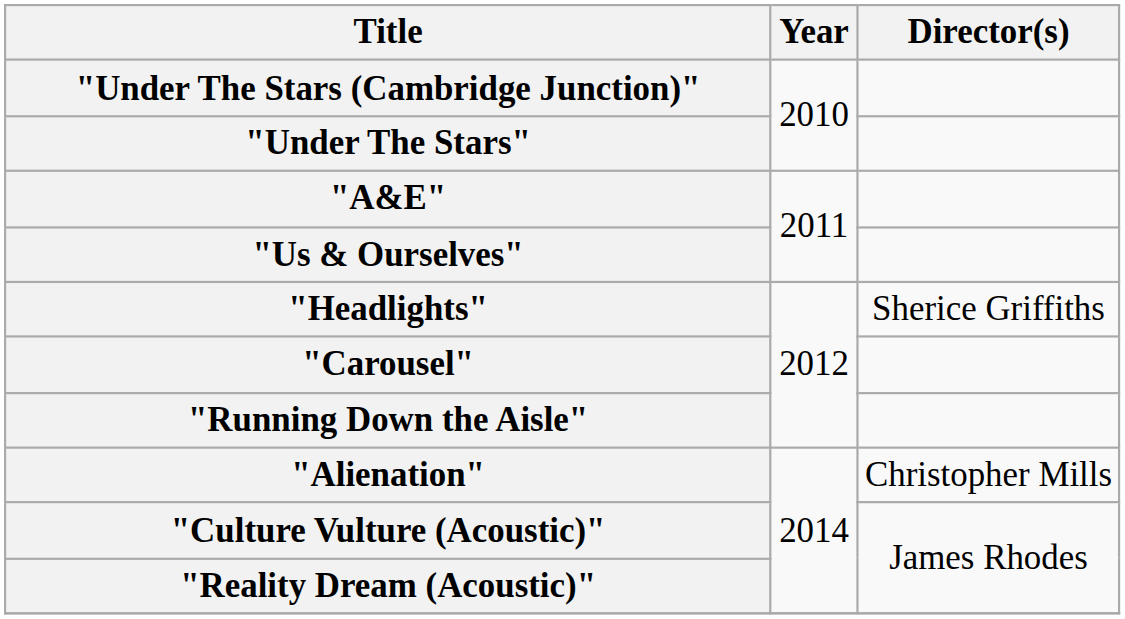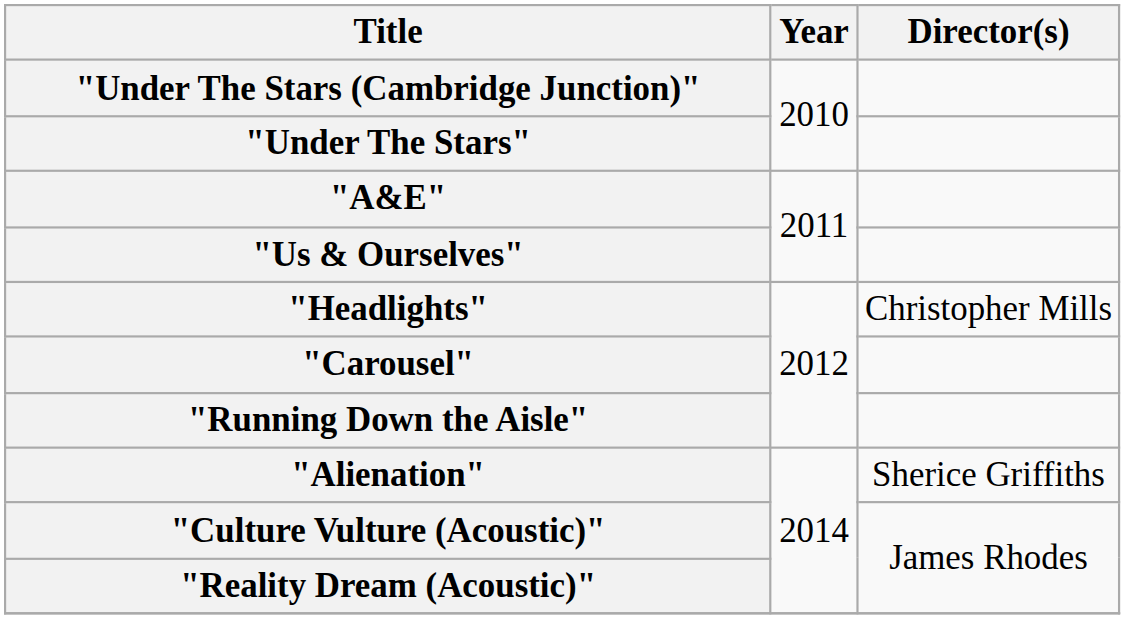"Headlights" | Director(s): Sherice Griffiths -> Christopher Mills
"Alienation" | Director(s): Christopher Mills -> Sherice Griffiths
